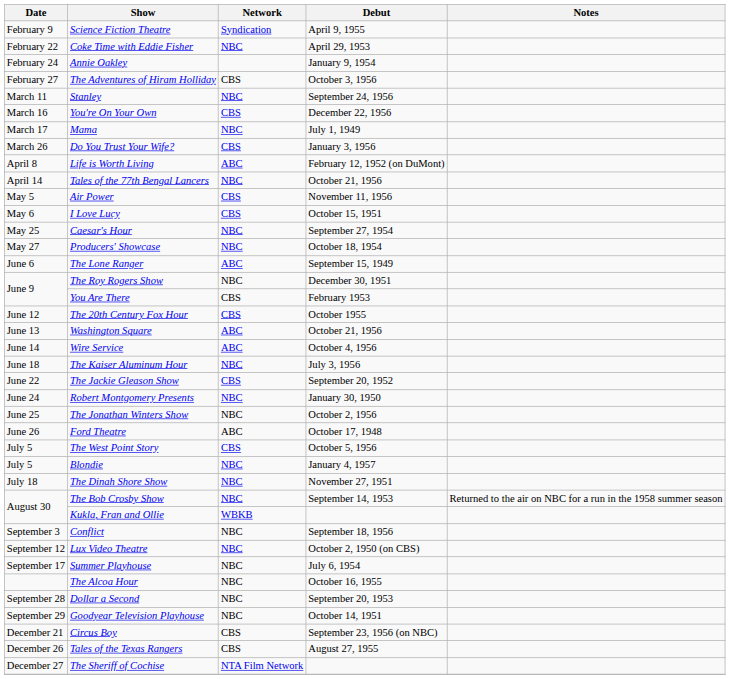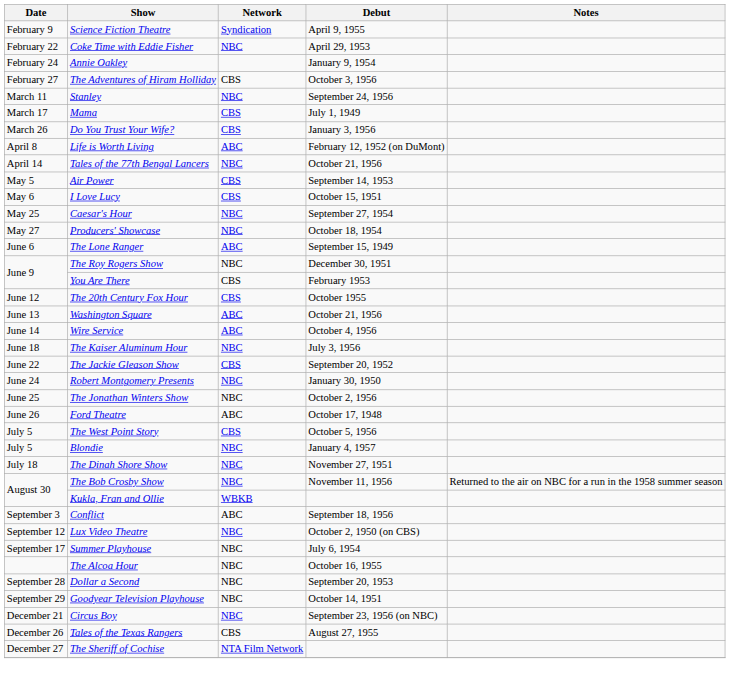- row: March 16 | You're On Your Own | CBS | December 22, 1956
Mama | Network: NBC -> CBS
Air Power | Debut: November 11, 1956 -> September 14, 1953
The Bob Crosby Show | Debut: September 14, 1953 -> November 11, 1956
Conflict | Network: NBC -> ABC
Circus Boy | Network: CBS -> NBC
